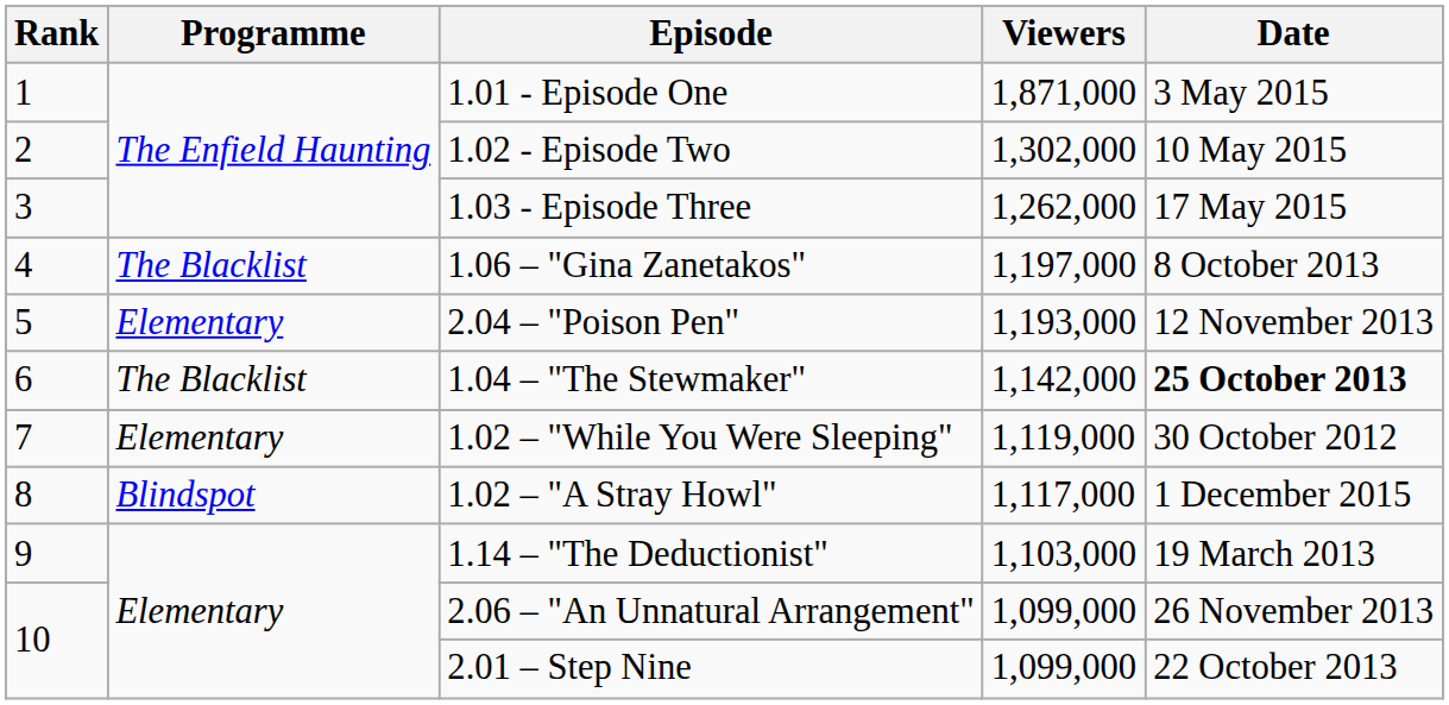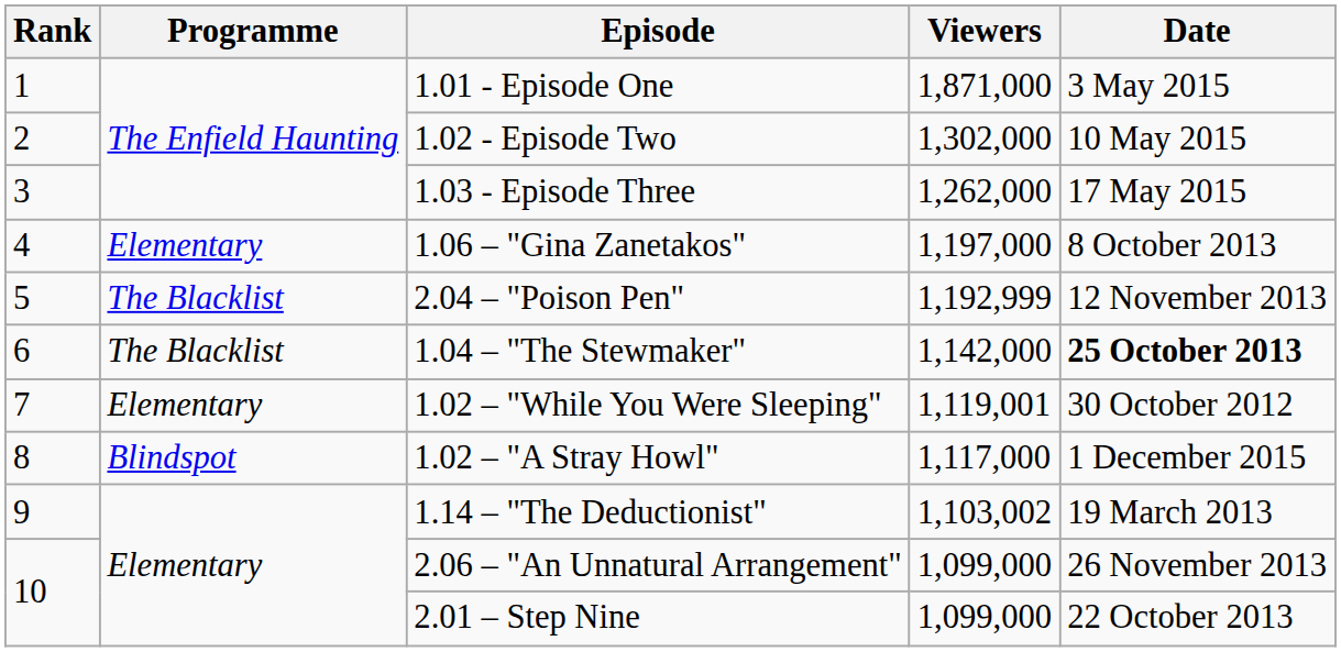1.06 – "Gina Zanetakos" | Programme: The Blacklist -> Elementary
2.04 – "Poison Pen" | Programme: Elementary -> The Blacklist
2.04 – "Poison Pen" | Viewers: 1,193,000 -> 1,192,999
1.02 – "While You Were Sleeping" | Viewers: 1,119,000 -> 1,119,001
1.14 – "The Deductionist" | Viewers: 1,103,000 -> 1,103,002
